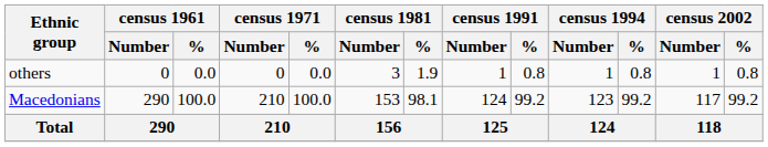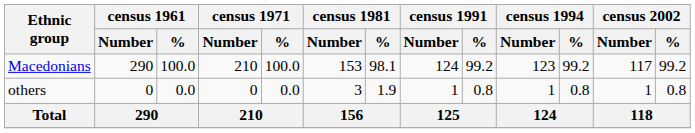rows swapped: Macedonians <-> others
